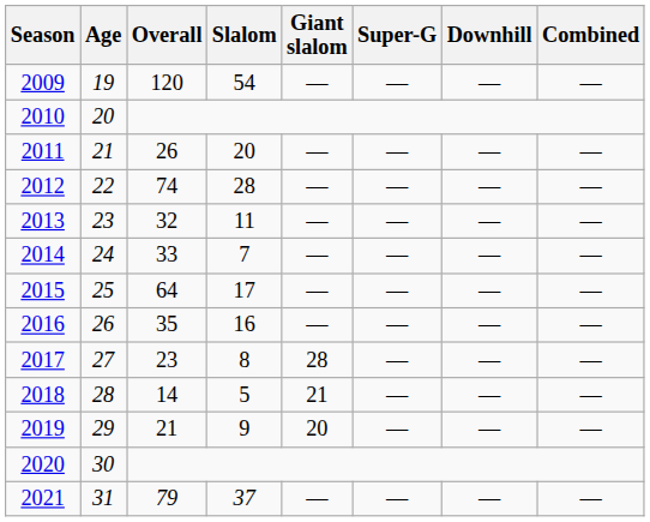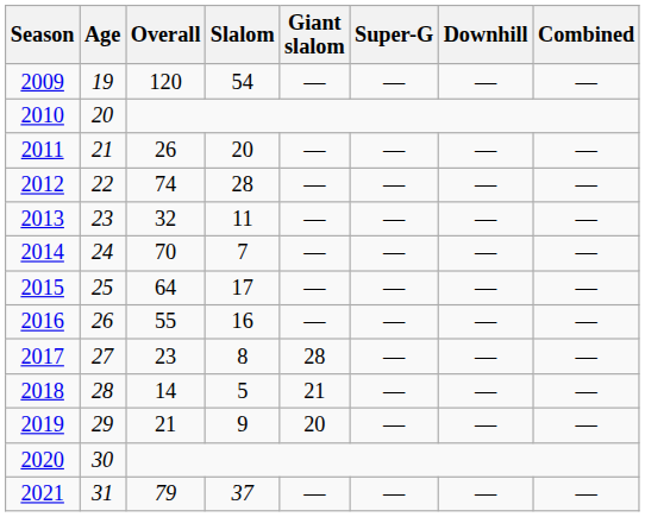2014 | Overall: 33 -> 70
2016 | Overall: 35 -> 55
